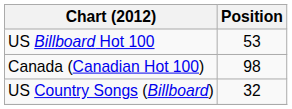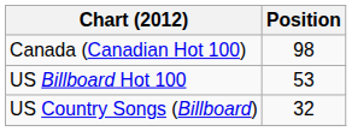rows swapped: Canada (Canadian Hot 100) <-> US Billboard Hot 100
